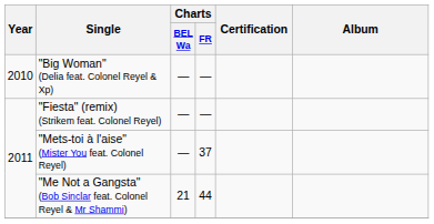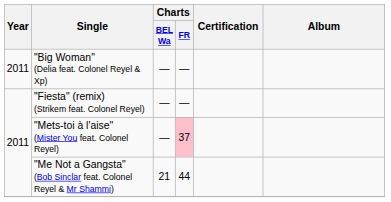"Big Woman" (Delia feat. Colonel Reyel & Xp) | Year: 2010 -> 2011
"Mets-toi à l'aise" (Mister You feat. Colonel Reyel) | Charts / FR: no background -> pink background
